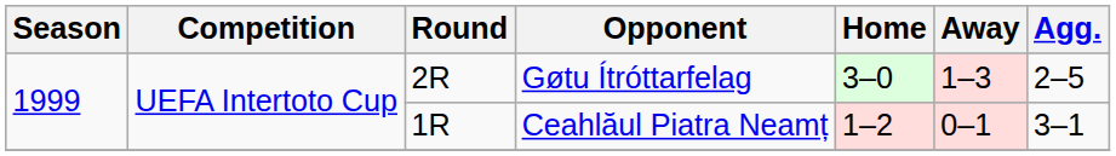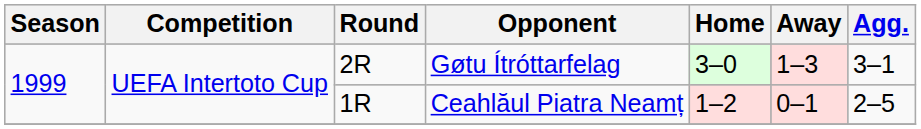Gøtu Ítróttarfelag | Agg.: 2–5 -> 3–1
Ceahlăul Piatra Neamț | Agg.: 3–1 -> 2–5
